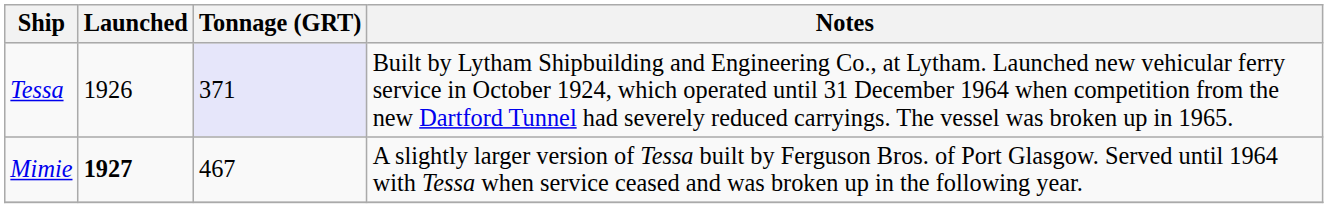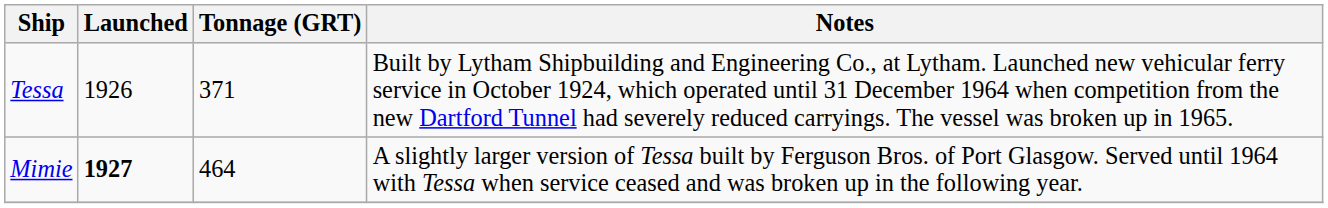Tessa | Tonnage (GRT): lavender background -> no background
Mimie | Tonnage (GRT): 467 -> 464
